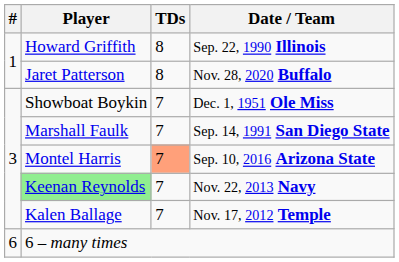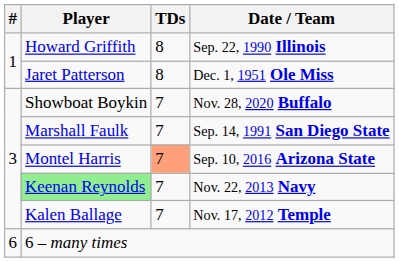Jaret Patterson | Date / Team: Nov. 28, 2020 Buffalo -> Dec. 1, 1951 Ole Miss
Showboat Boykin | Date / Team: Dec. 1, 1951 Ole Miss -> Nov. 28, 2020 Buffalo
